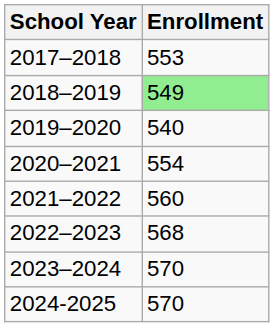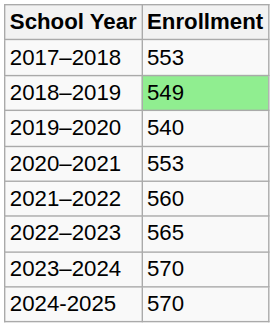2020–2021 | Enrollment: 554 -> 553
2022–2023 | Enrollment: 568 -> 565
